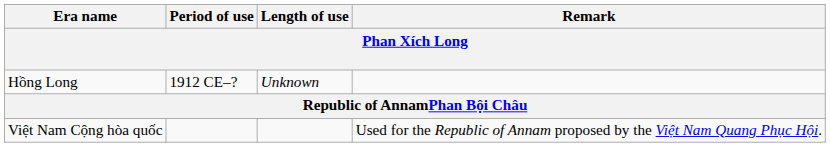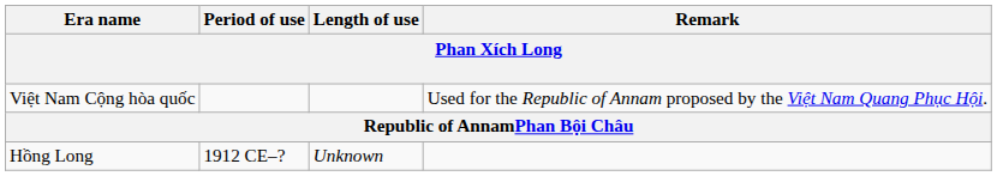rows swapped: Hồng Long <-> Việt Nam Cộng hòa quốc
